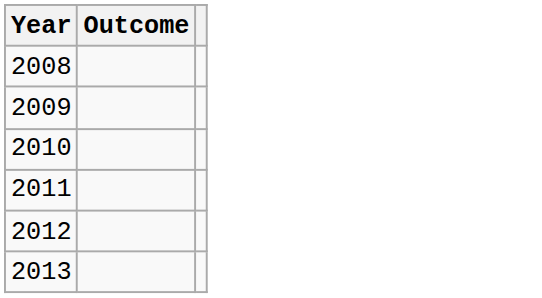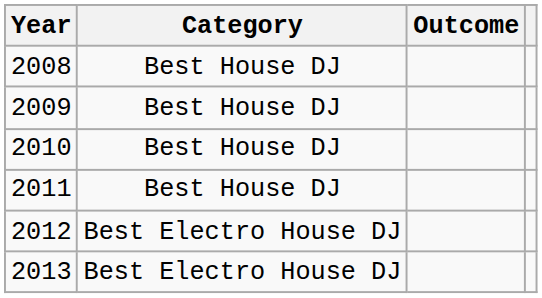+ column: Category | Best House DJ | Best House DJ | Best House DJ | Best House DJ | Best Electro House DJ | Best Electro House DJ
